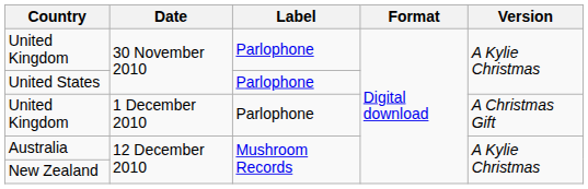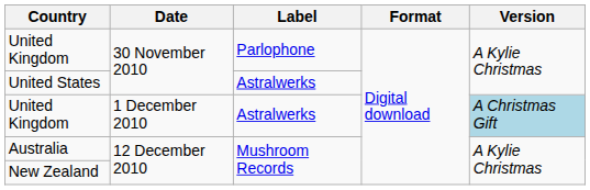United States | Label: Parlophone -> Astralwerks
United Kingdom / 1 December 2010 | Label: Parlophone -> Astralwerks
United Kingdom / 1 December 2010 | Version: no background -> lightblue background
